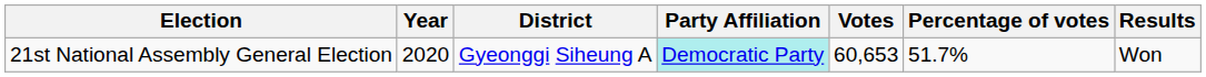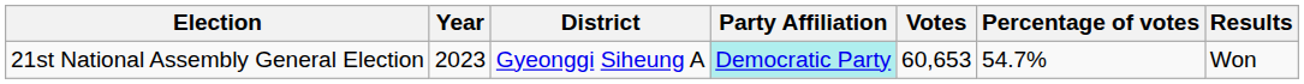21st National Assembly General Election | Year: 2020 -> 2023
21st National Assembly General Election | Percentage of votes: 51.7% -> 54.7%
